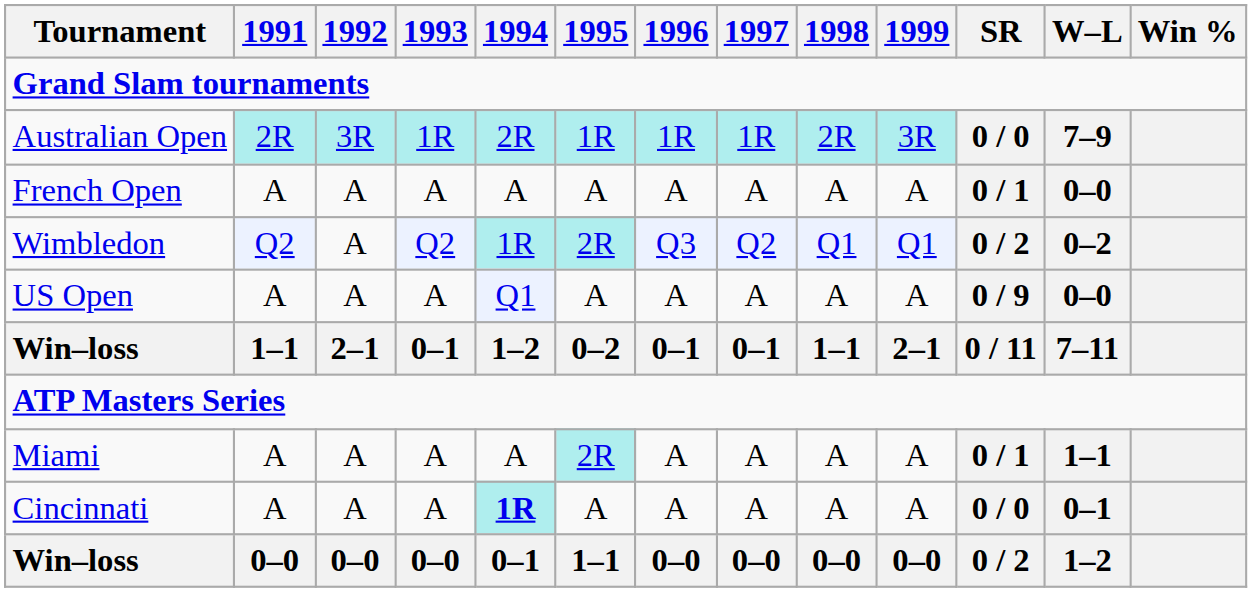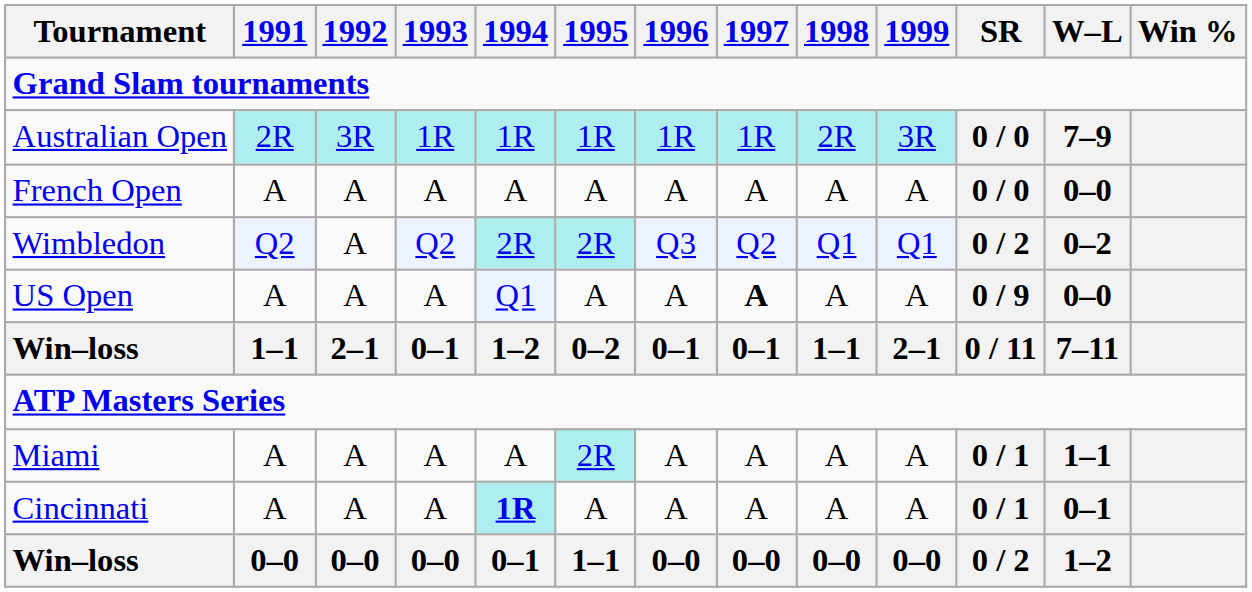Australian Open | 1994: 2R -> 1R
French Open | SR: 0 / 1 -> 0 / 0
Wimbledon | 1994: 1R -> 2R
US Open | 1997: normal -> bold
Cincinnati | SR: 0 / 0 -> 0 / 1
